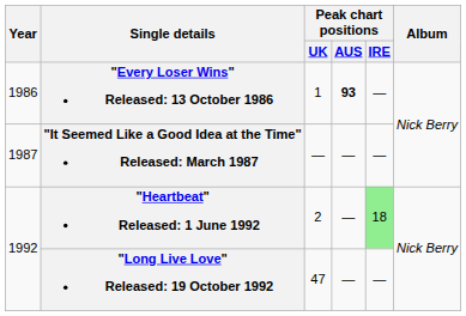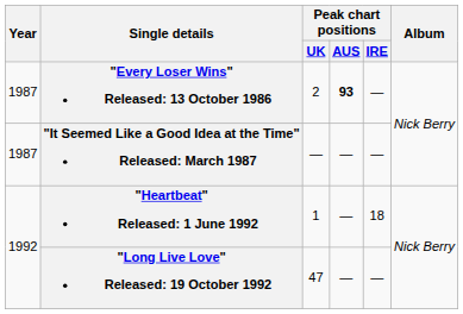"Every Loser Wins" Released: 13 October 1986 | Year: 1986 -> 1987
"Every Loser Wins" Released: 13 October 1986 | Peak chart positions / UK: 1 -> 2
"Heartbeat" Released: 1 June 1992 | Peak chart positions / UK: 2 -> 1
"Heartbeat" Released: 1 June 1992 | Peak chart positions / IRE: lightgreen background -> no background
